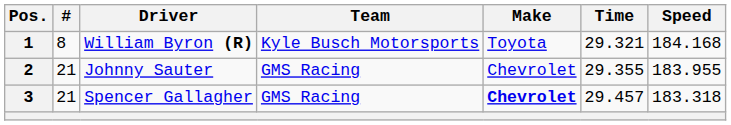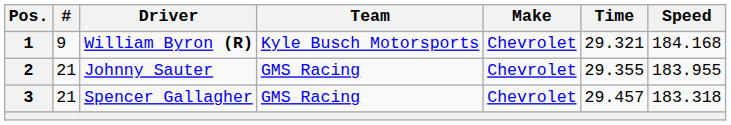1 | #: 8 -> 9
1 | Make: Toyota -> Chevrolet
3 | Make: bold -> normal
